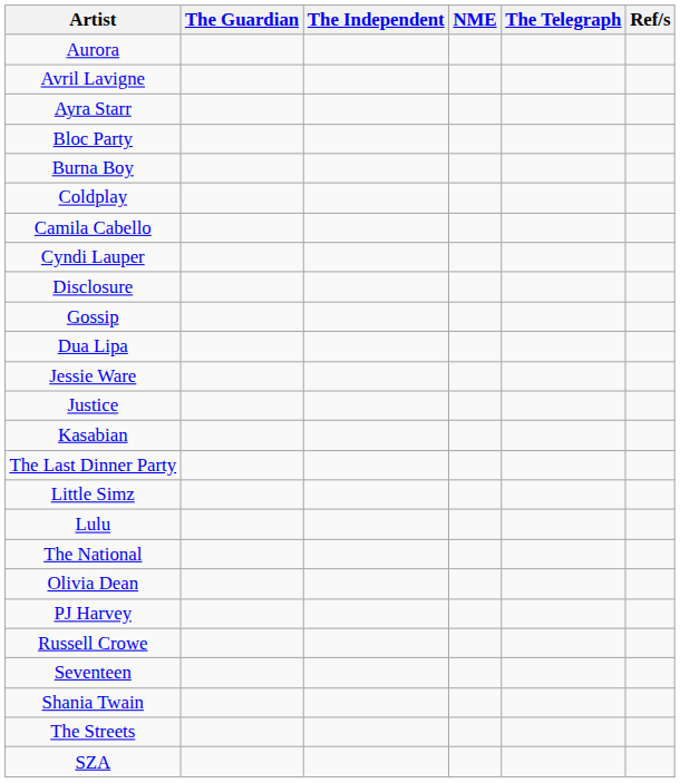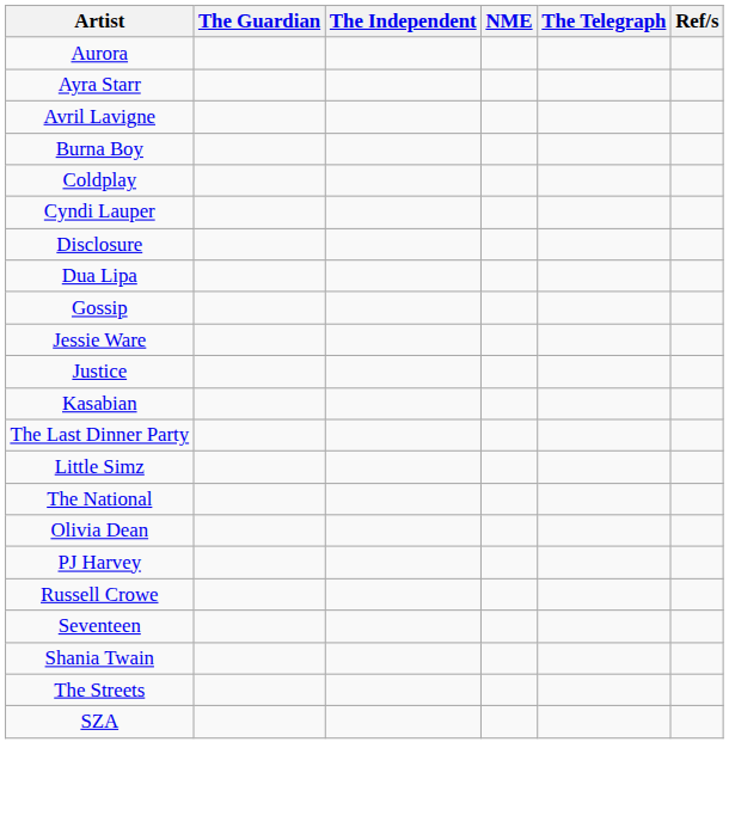rows swapped: Ayra Starr <-> Avril Lavigne
- row: Bloc Party
- row: Camila Cabello
rows swapped: Dua Lipa <-> Gossip
- row: Lulu
